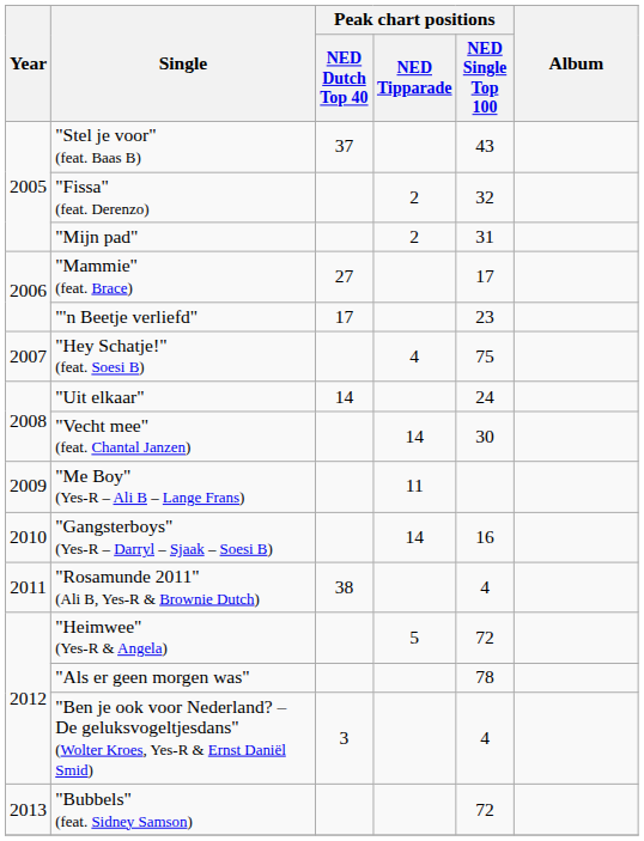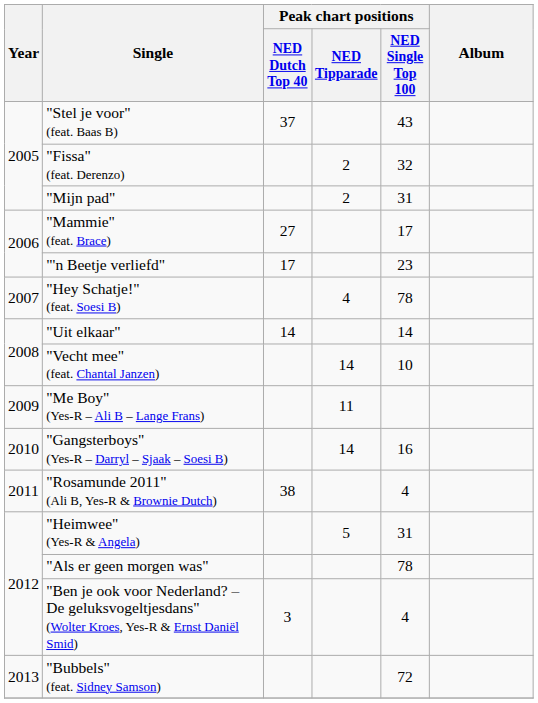"Hey Schatje!" (feat. Soesi B) | Peak chart positions / NED Single Top 100: 75 -> 78
"Uit elkaar" | Peak chart positions / NED Single Top 100: 24 -> 14
"Vecht mee" (feat. Chantal Janzen) | Peak chart positions / NED Single Top 100: 30 -> 10
"Heimwee" (Yes-R & Angela) | Peak chart positions / NED Single Top 100: 72 -> 31
